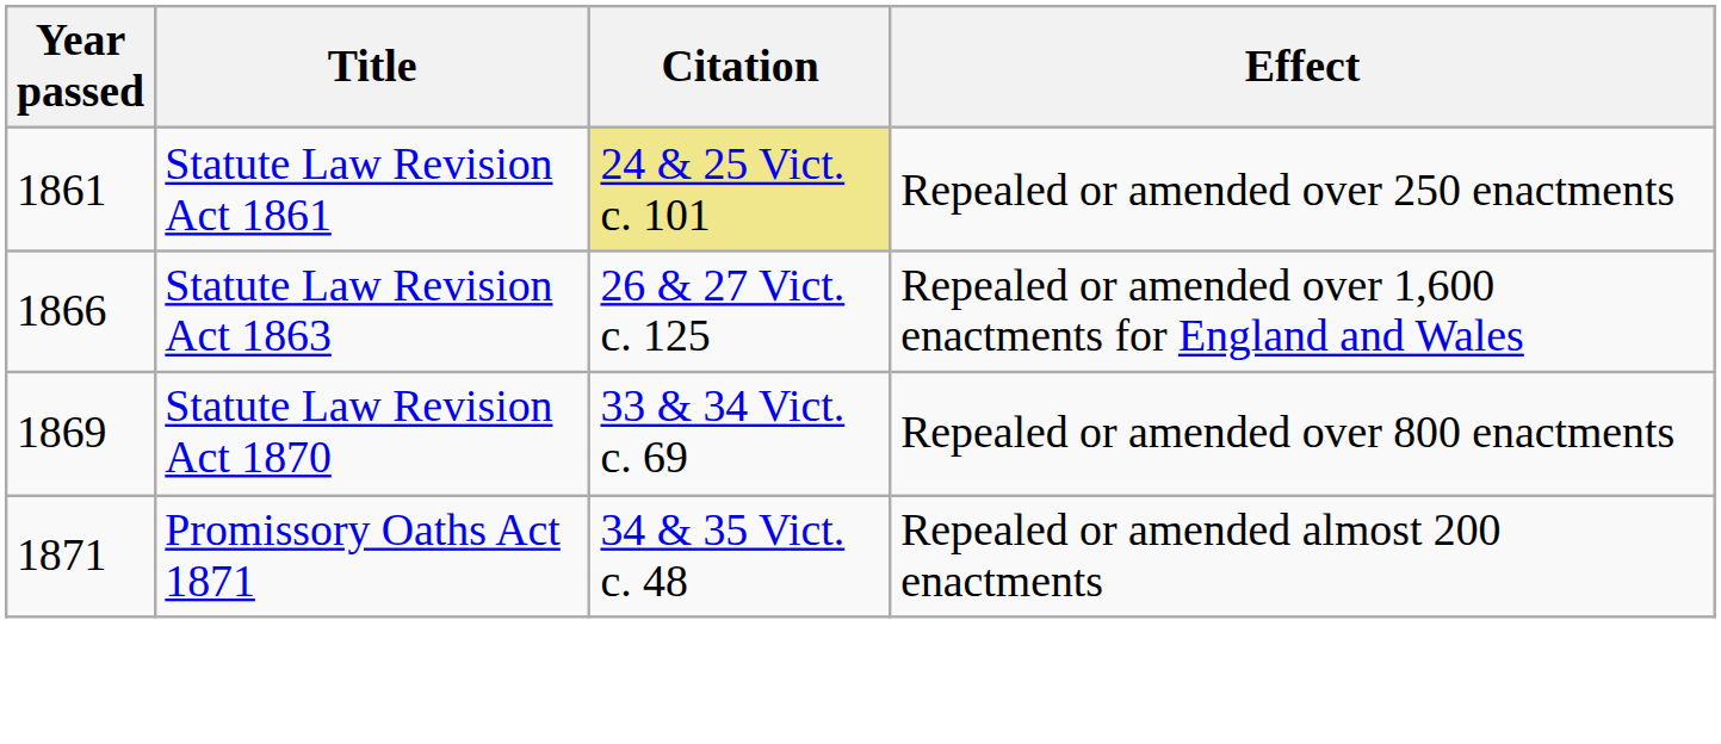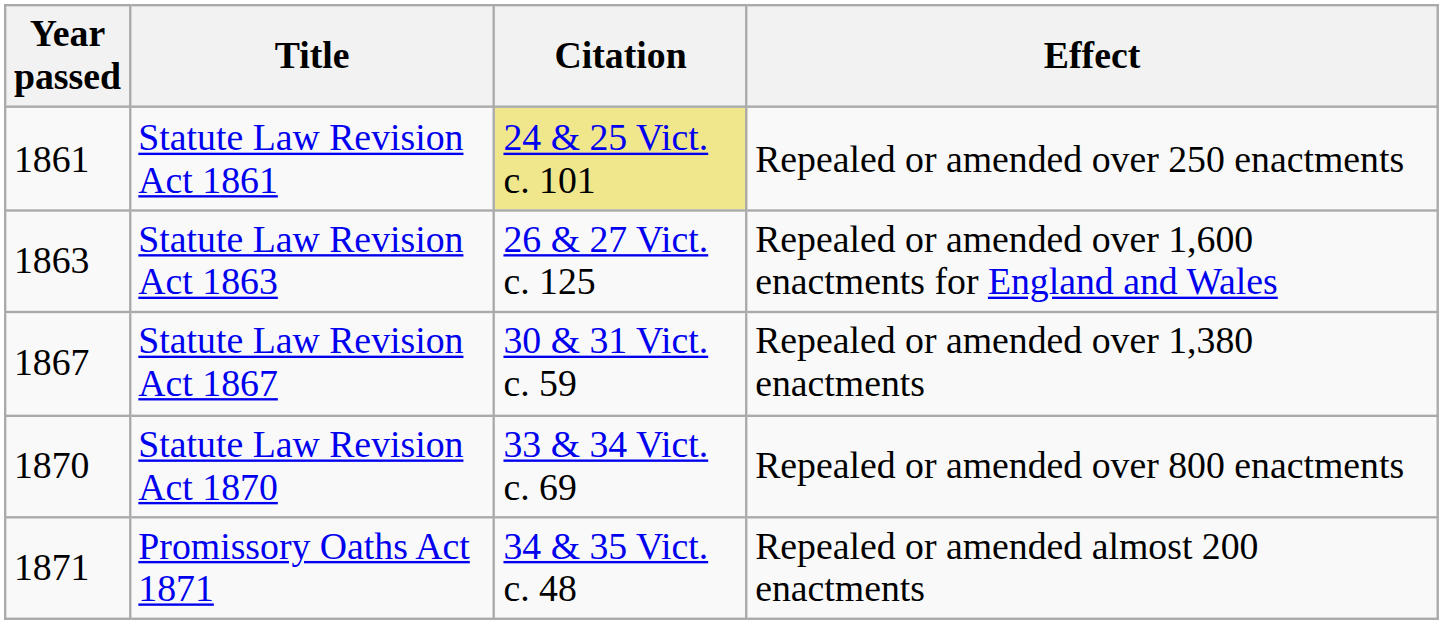Statute Law Revision Act 1863 | Year passed: 1866 -> 1863
+ row: 1867 | Statute Law Revision Act 1867 | 30 & 31 Vict. c. 59 | Repealed or amended over 1,380 enactments
Statute Law Revision Act 1870 | Year passed: 1869 -> 1870
